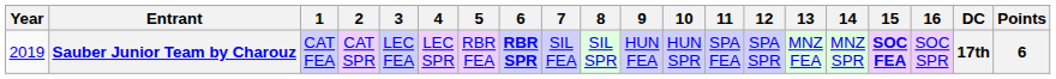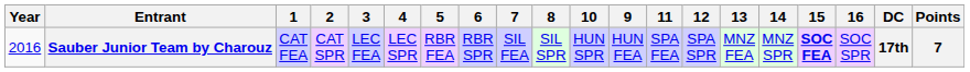columns swapped: 9 <-> 10
Sauber Junior Team by Charouz | Year: 2019 -> 2016
Sauber Junior Team by Charouz | 6: bold -> normal
Sauber Junior Team by Charouz | Points: 6 -> 7
